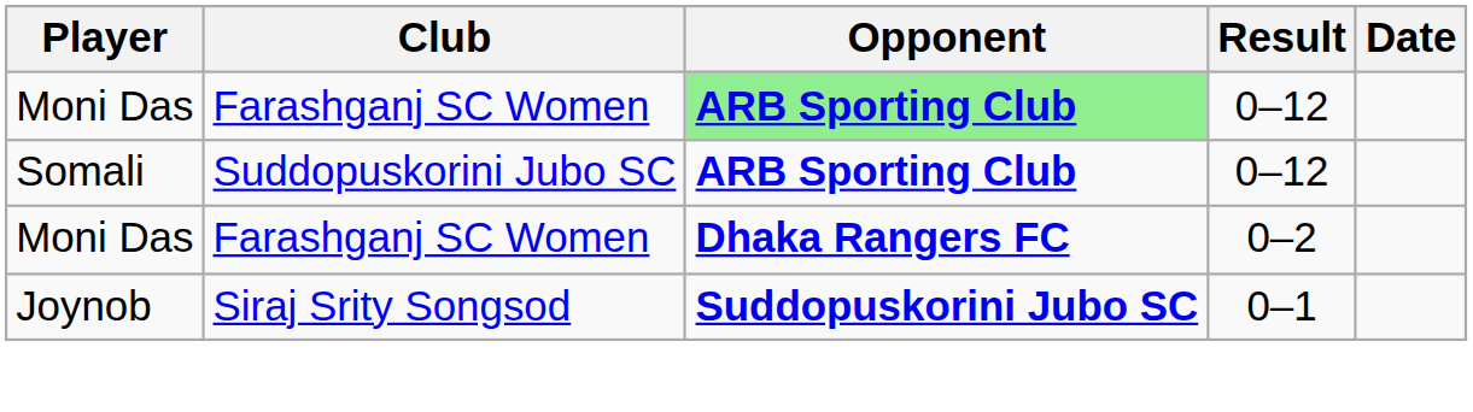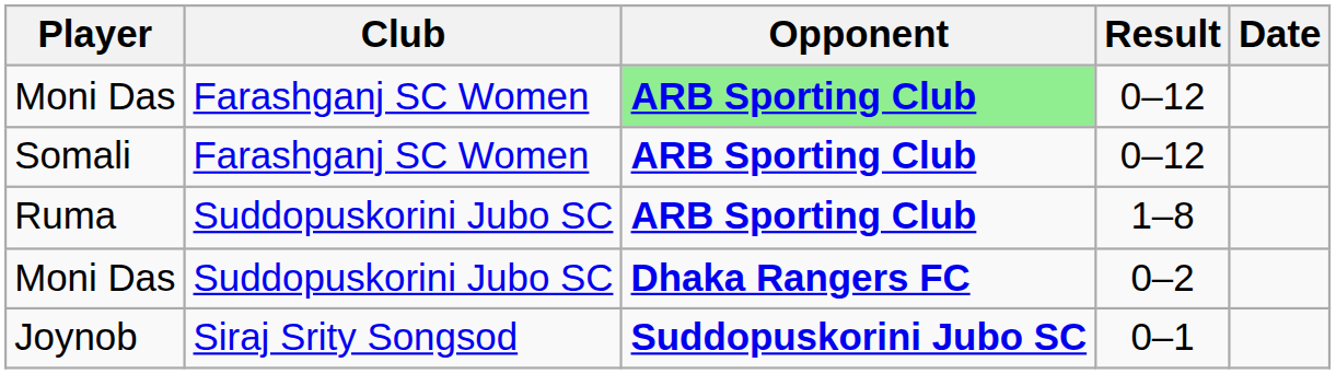Somali | Club: Suddopuskorini Jubo SC -> Farashganj SC Women
+ row: Ruma | Suddopuskorini Jubo SC | ARB Sporting Club | 1–8
Moni Das / 0–2 | Club: Farashganj SC Women -> Suddopuskorini Jubo SC
